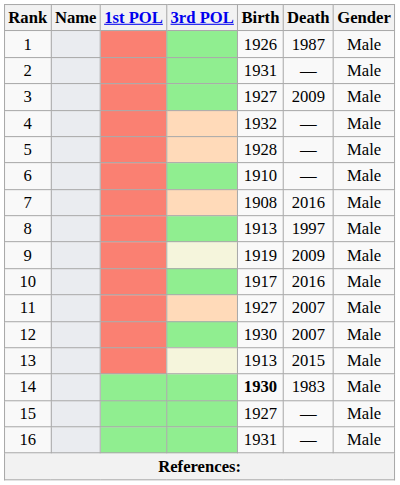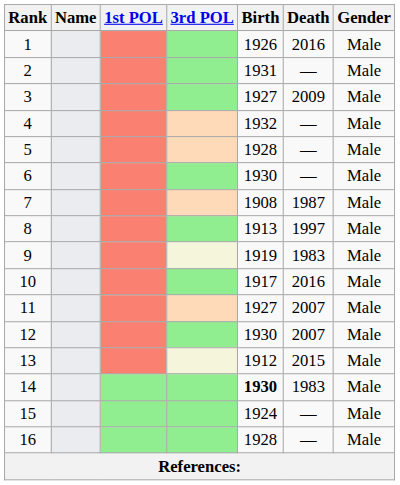1 | Death: 1987 -> 2016
6 | Birth: 1910 -> 1930
7 | Death: 2016 -> 1987
9 | Death: 2009 -> 1983
13 | Birth: 1913 -> 1912
15 | Birth: 1927 -> 1924
16 | Birth: 1931 -> 1928
